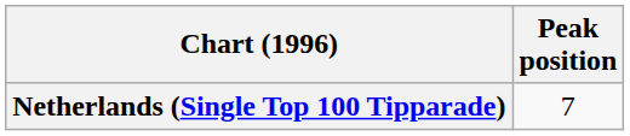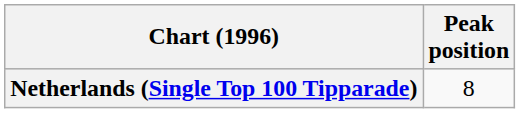Netherlands (Single Top 100 Tipparade) | Peak position: 7 -> 8
